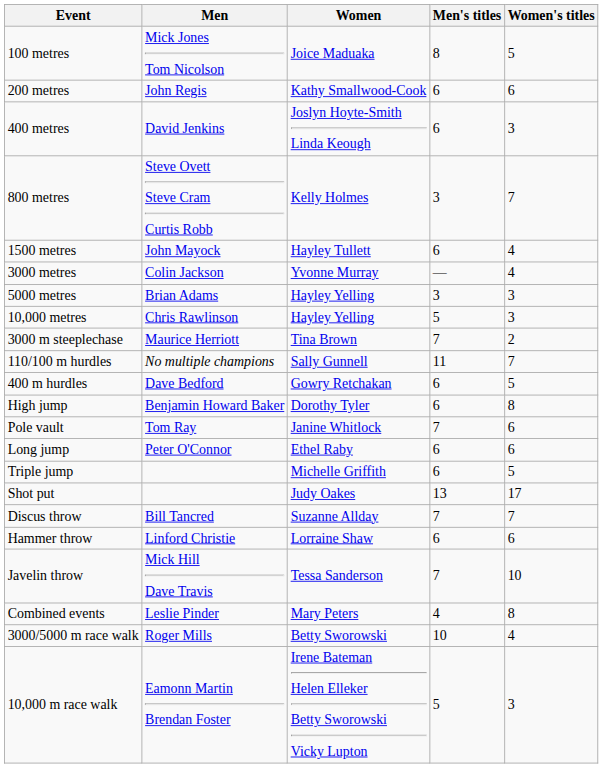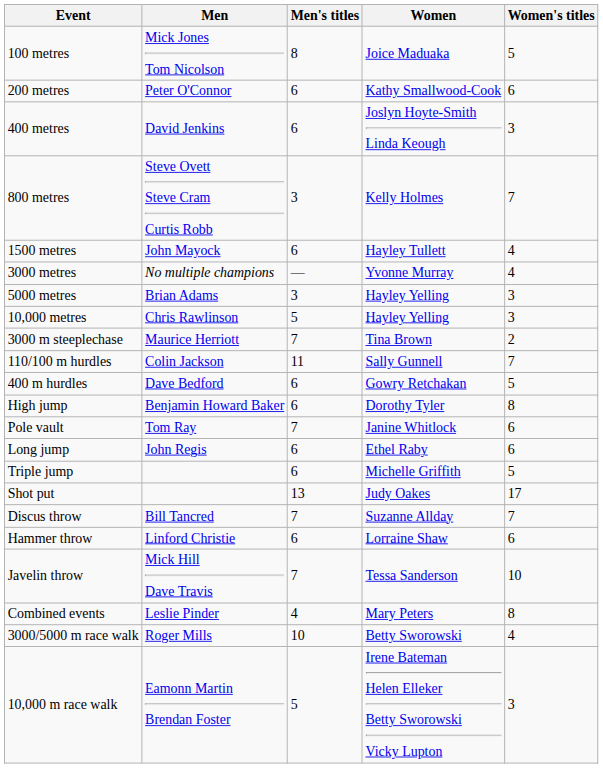columns swapped: Men's titles <-> Women
200 metres | Men: John Regis -> Peter O'Connor
3000 metres | Men: Colin Jackson -> No multiple champions
110/100 m hurdles | Men: No multiple champions -> Colin Jackson
Long jump | Men: Peter O'Connor -> John Regis
